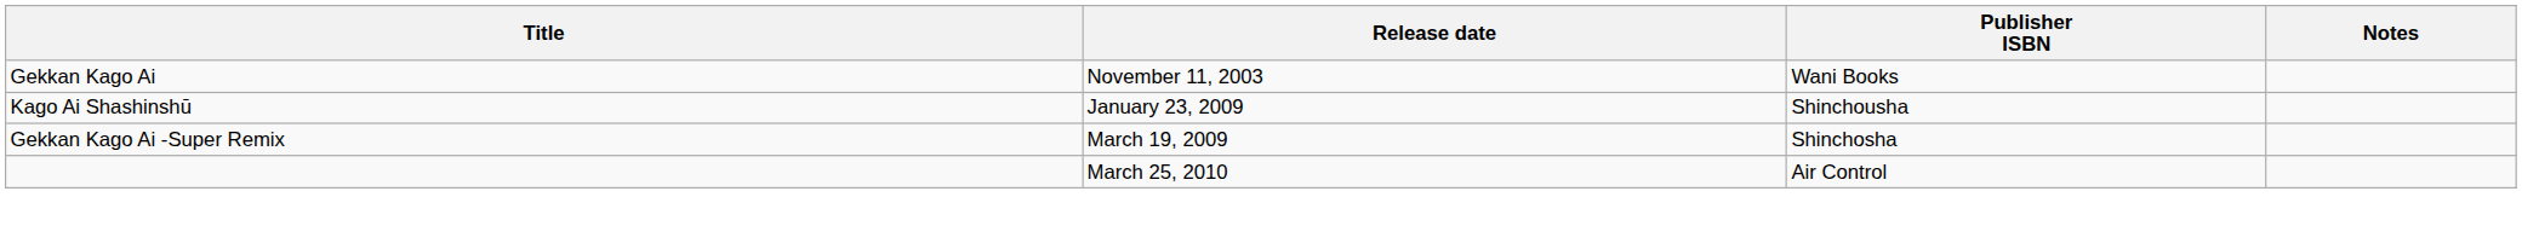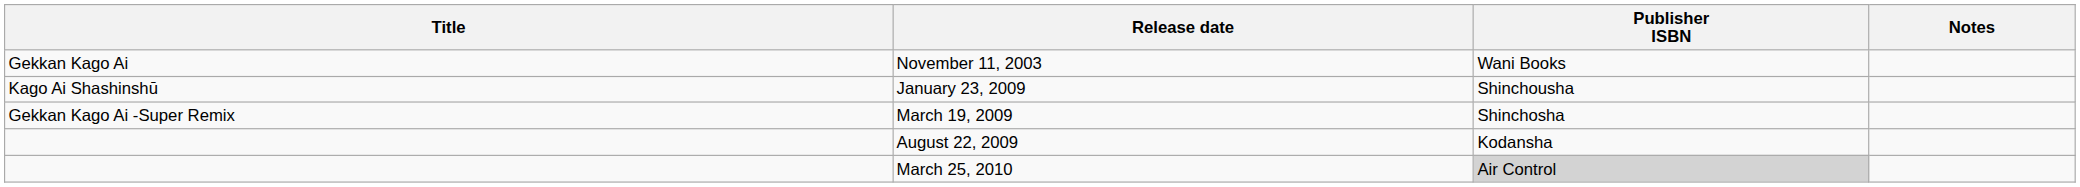+ row: August 22, 2009 | Kodansha
March 25, 2010 | Publisher ISBN: no background -> lightgrey background
